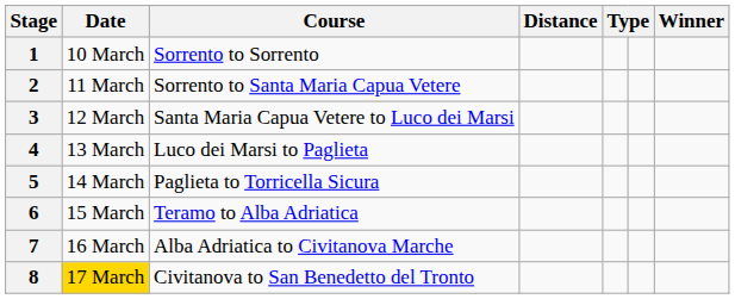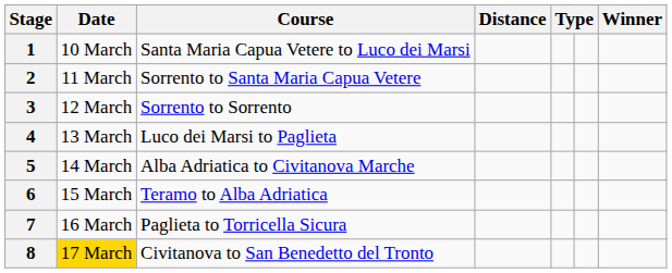1 | Course: Sorrento to Sorrento -> Santa Maria Capua Vetere to Luco dei Marsi
3 | Course: Santa Maria Capua Vetere to Luco dei Marsi -> Sorrento to Sorrento
5 | Course: Paglieta to Torricella Sicura -> Alba Adriatica to Civitanova Marche
7 | Course: Alba Adriatica to Civitanova Marche -> Paglieta to Torricella Sicura
